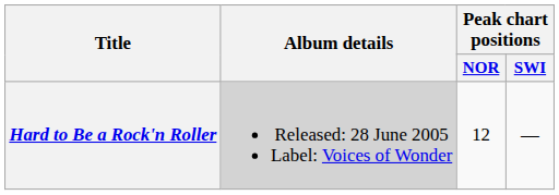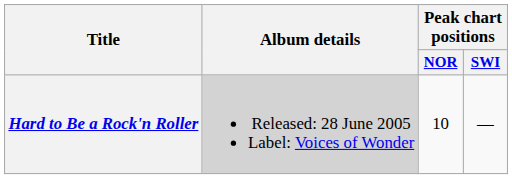Hard to Be a Rock'n Roller | Peak chart positions / NOR: 12 -> 10
